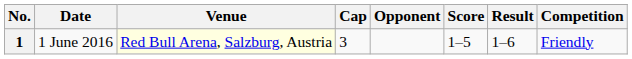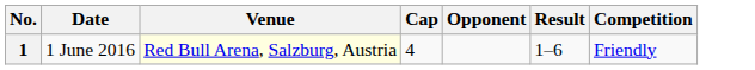- column: Score | 1–5
1 | Cap: 3 -> 4
